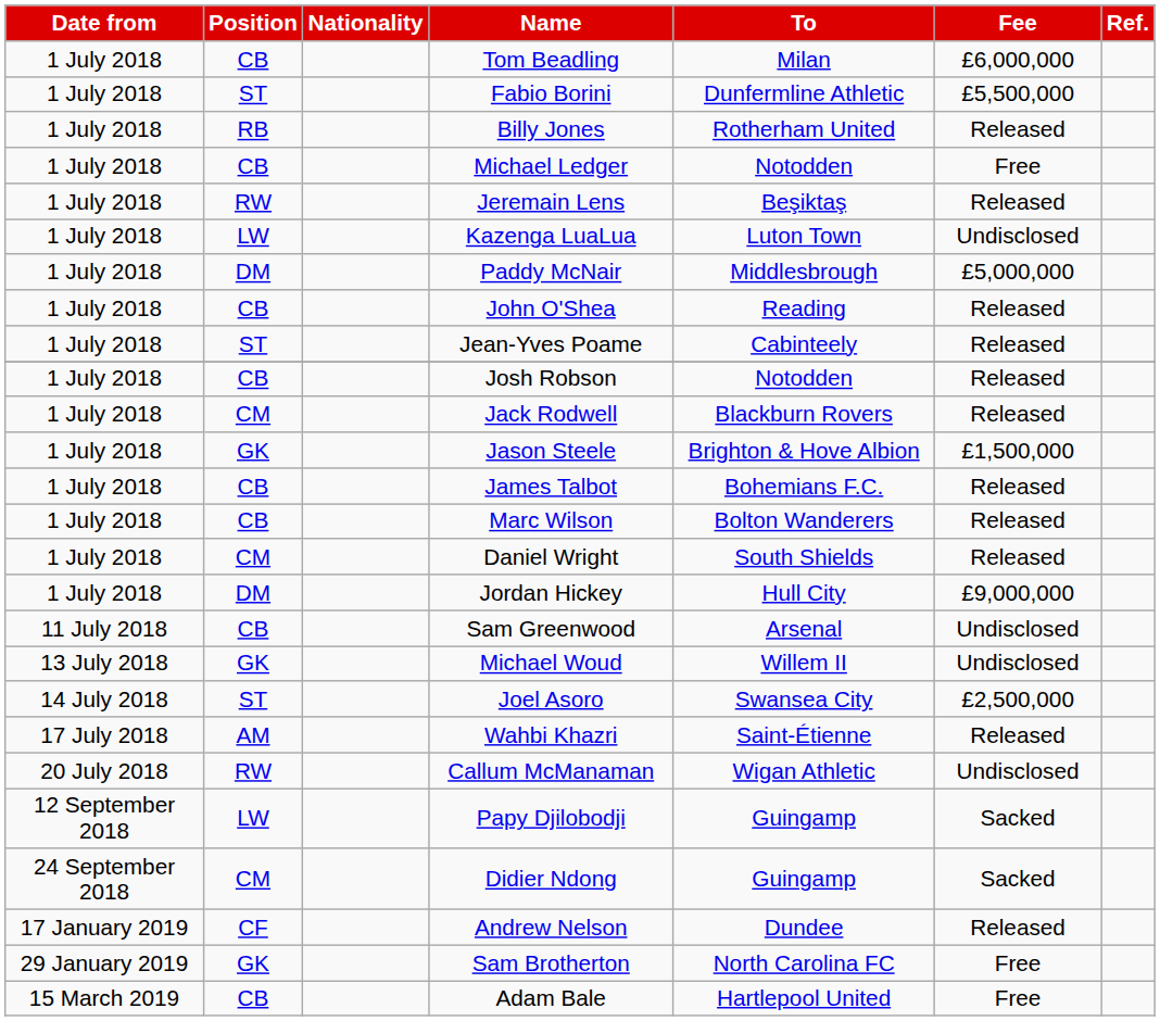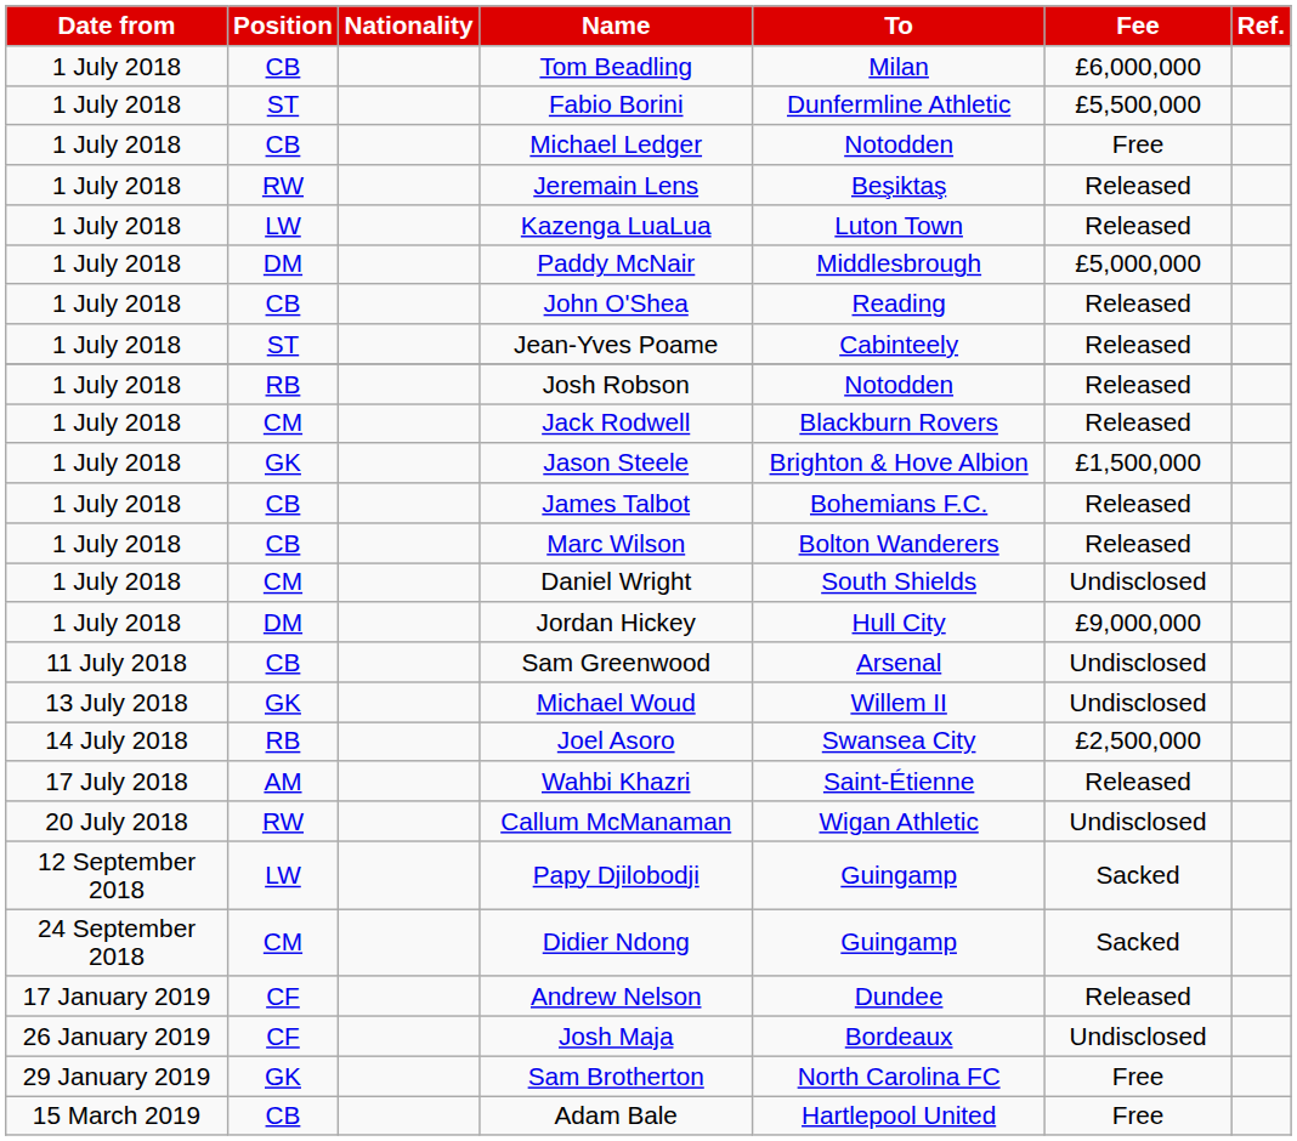- row: 1 July 2018 | RB | Billy Jones | Rotherham United | Released
Kazenga LuaLua | Fee: Undisclosed -> Released
Josh Robson | Position: CB -> RB
Daniel Wright | Fee: Released -> Undisclosed
Joel Asoro | Position: ST -> RB
+ row: 26 January 2019 | CF | Josh Maja | Bordeaux | Undisclosed
